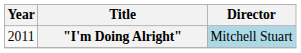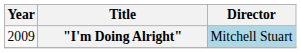"I'm Doing Alright" | Year: 2011 -> 2009
